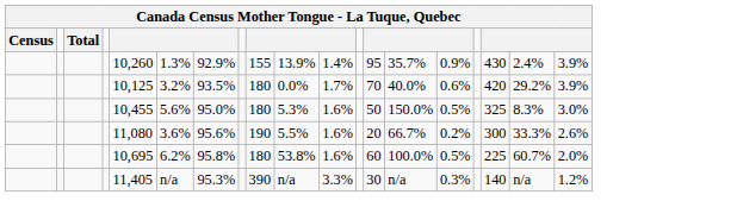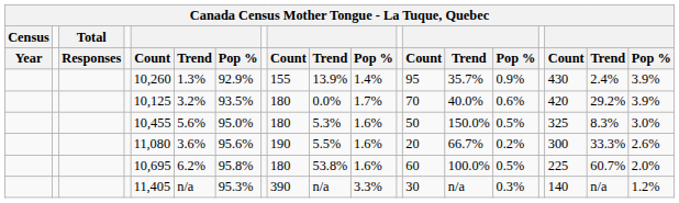+ row: Year | Responses | Count | Trend | Pop % | Count | Trend | Pop % | Count | Trend | Pop % | Count | Trend | Pop %
